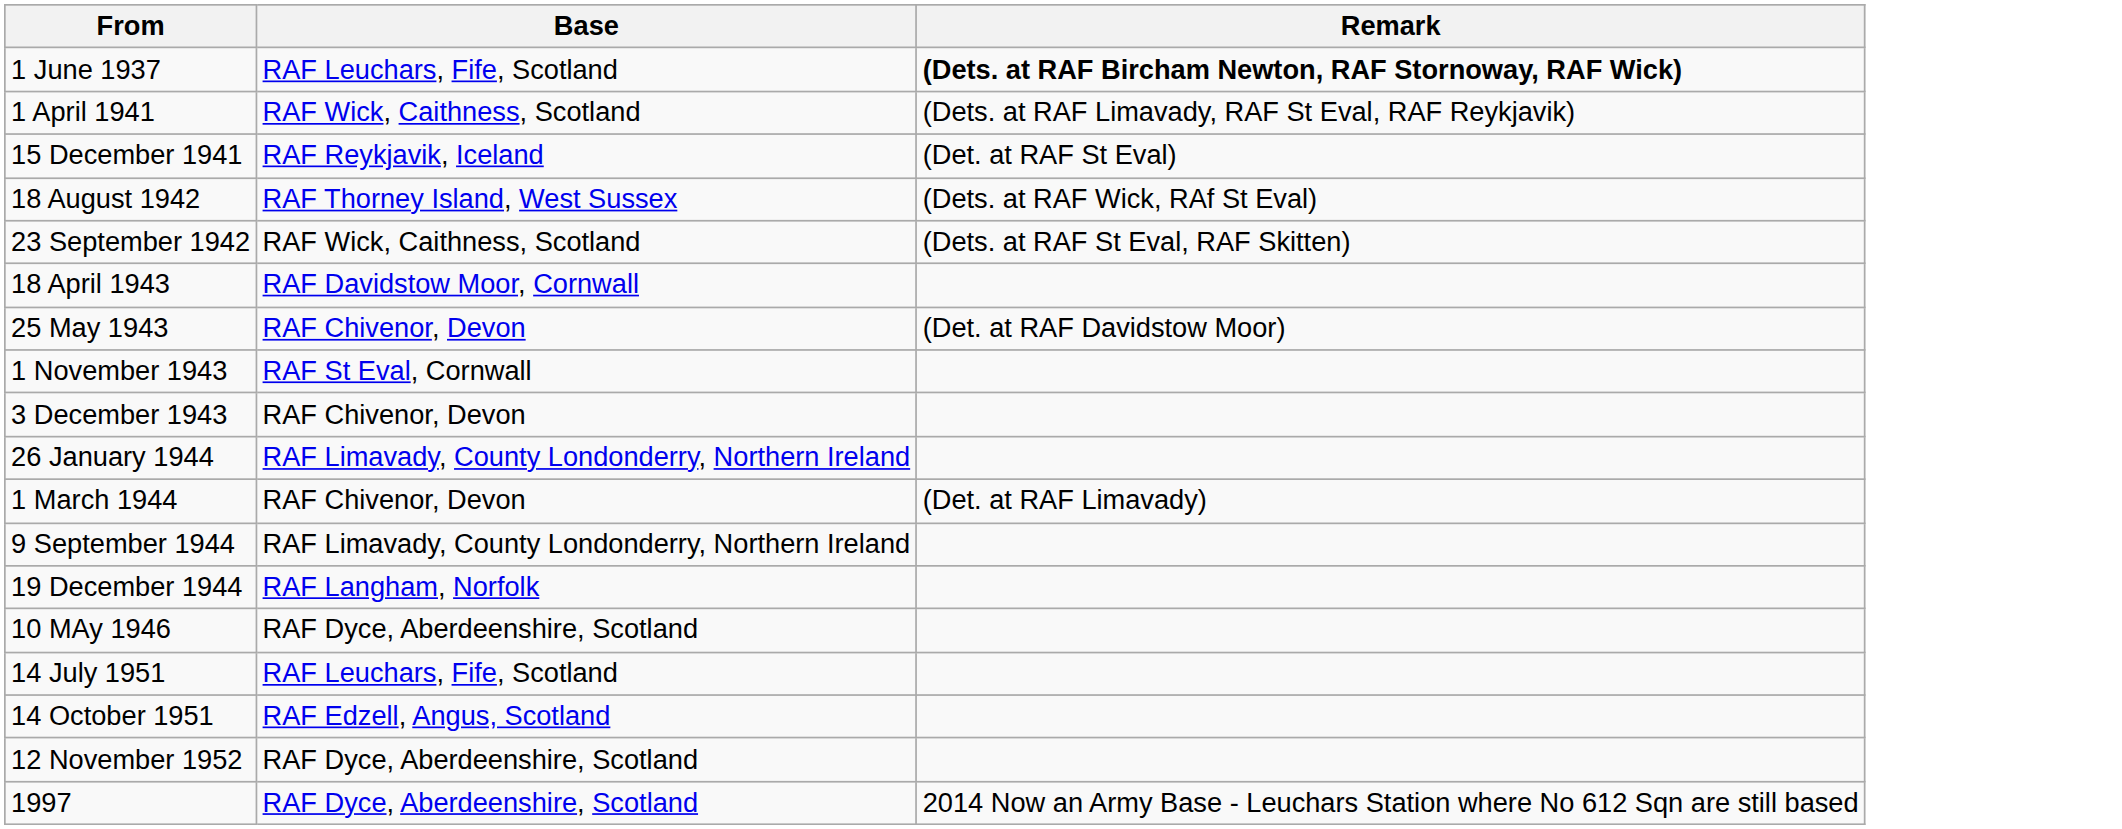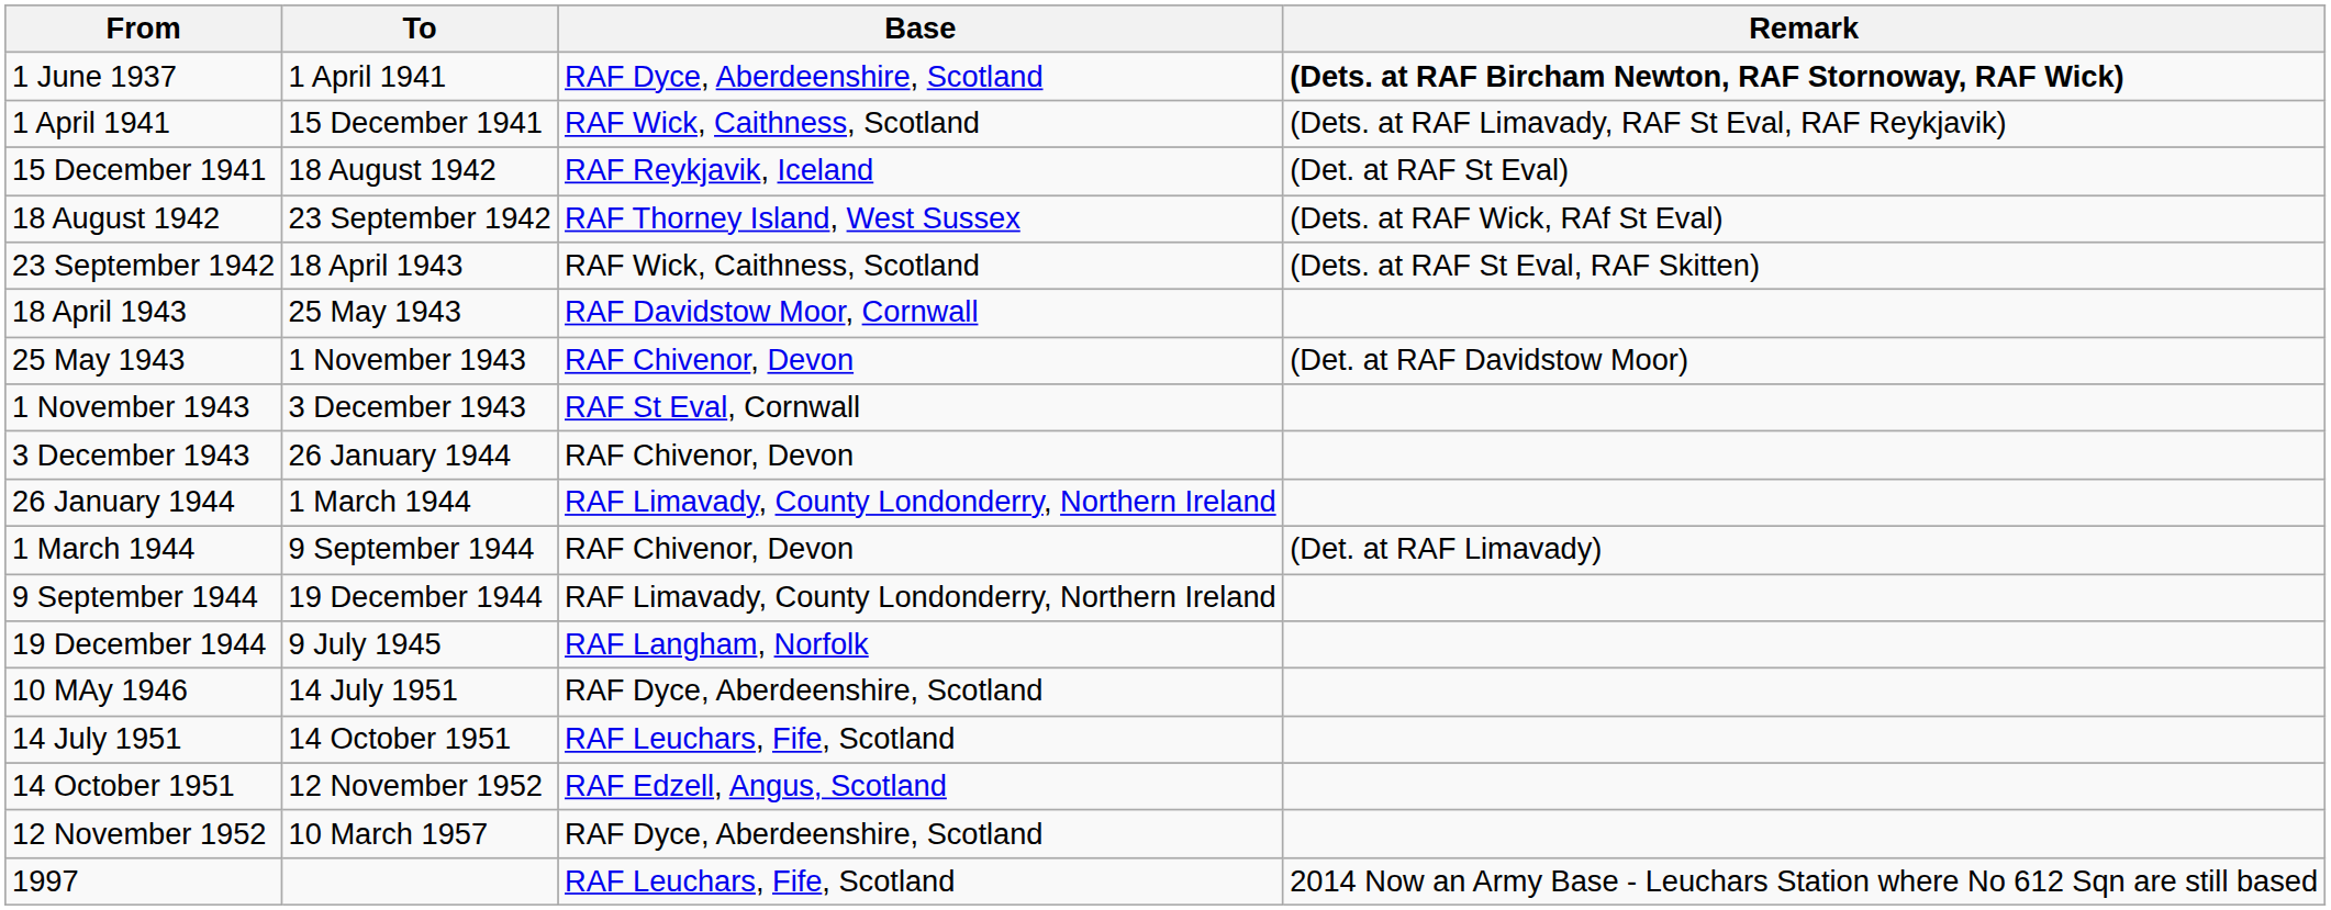+ column: To | 1 April 1941 | 15 December 1941 | 18 August 1942 | 23 September 1942 | 18 April 1943 | 25 May 1943 | 1 November 1943 | 3 December 1943 | 26 January 1944 | 1 March 1944 | 9 September 1944 | 19 December 1944 | 9 July 1945 | 14 July 1951 | 14 October 1951 | 12 November 1952 | 10 March 1957
1 June 1937 | Base: RAF Leuchars, Fife, Scotland -> RAF Dyce, Aberdeenshire, Scotland
1997 | Base: RAF Dyce, Aberdeenshire, Scotland -> RAF Leuchars, Fife, Scotland
